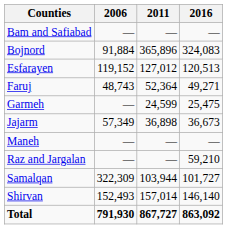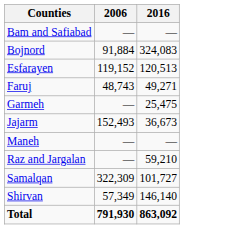- column: 2011 | — | 365,896 | 127,012 | 52,364 | 24,599 | 36,898 | — | — | 103,944 | 157,014 | 867,727
Jajarm | 2006: 57,349 -> 152,493
Shirvan | 2006: 152,493 -> 57,349
